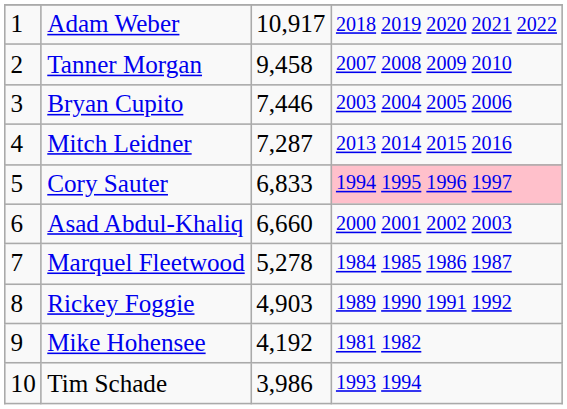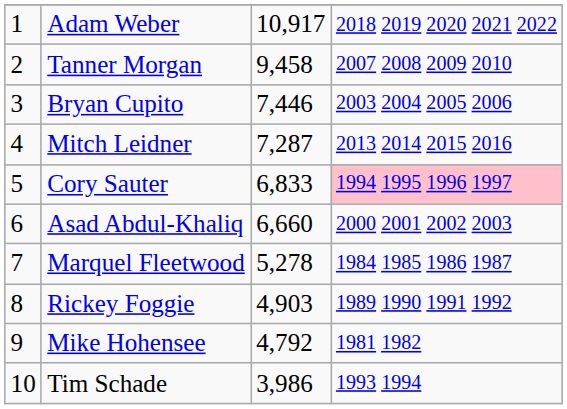Mike Hohensee | column 3: 4,192 -> 4,792
